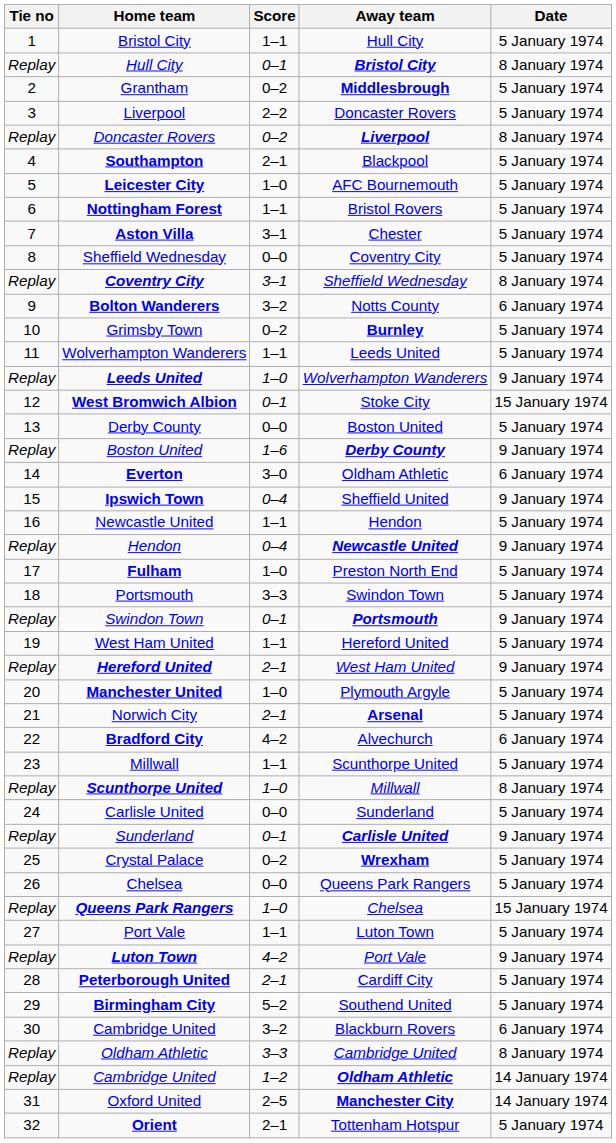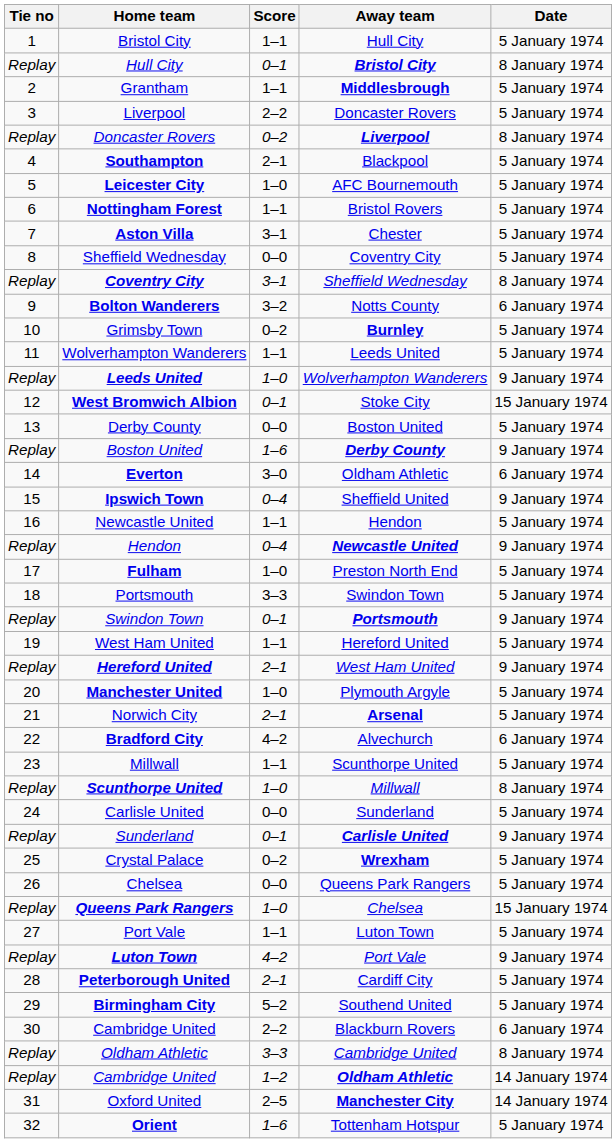Grantham | Score: 0–2 -> 1–1
30 / Cambridge United | Score: 3–2 -> 2–2
Orient | Score: 2–1 -> 1–6
